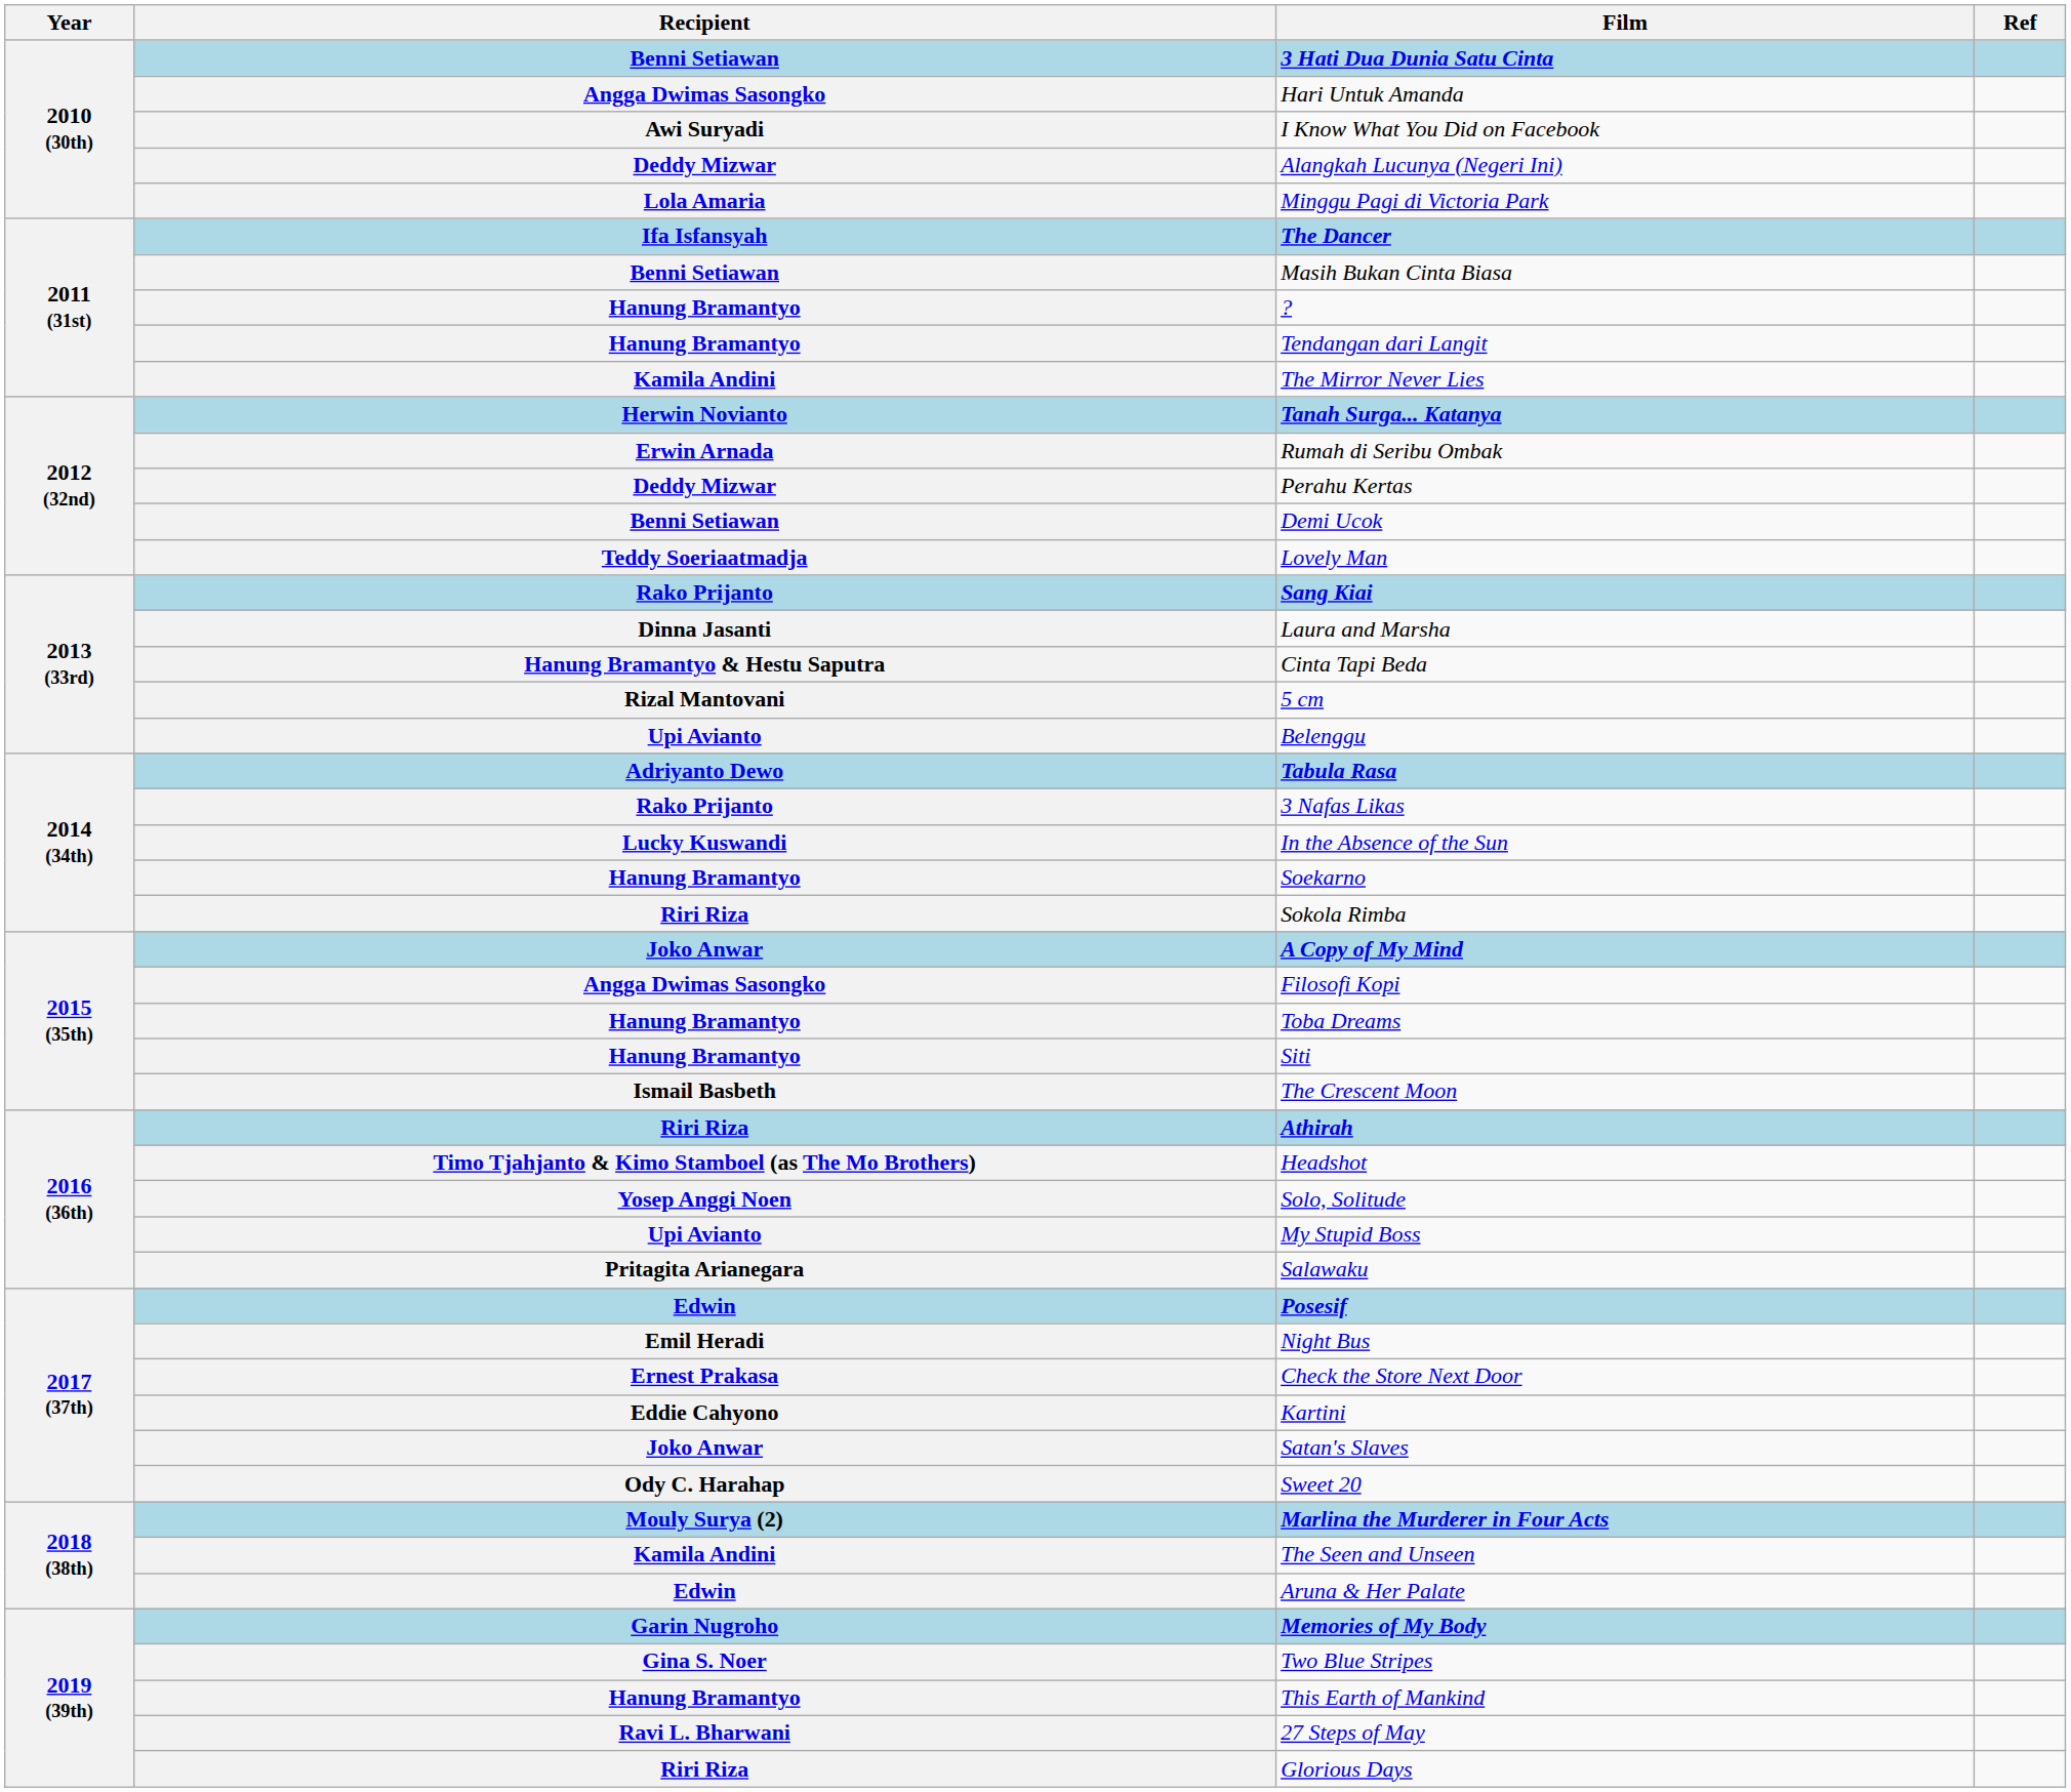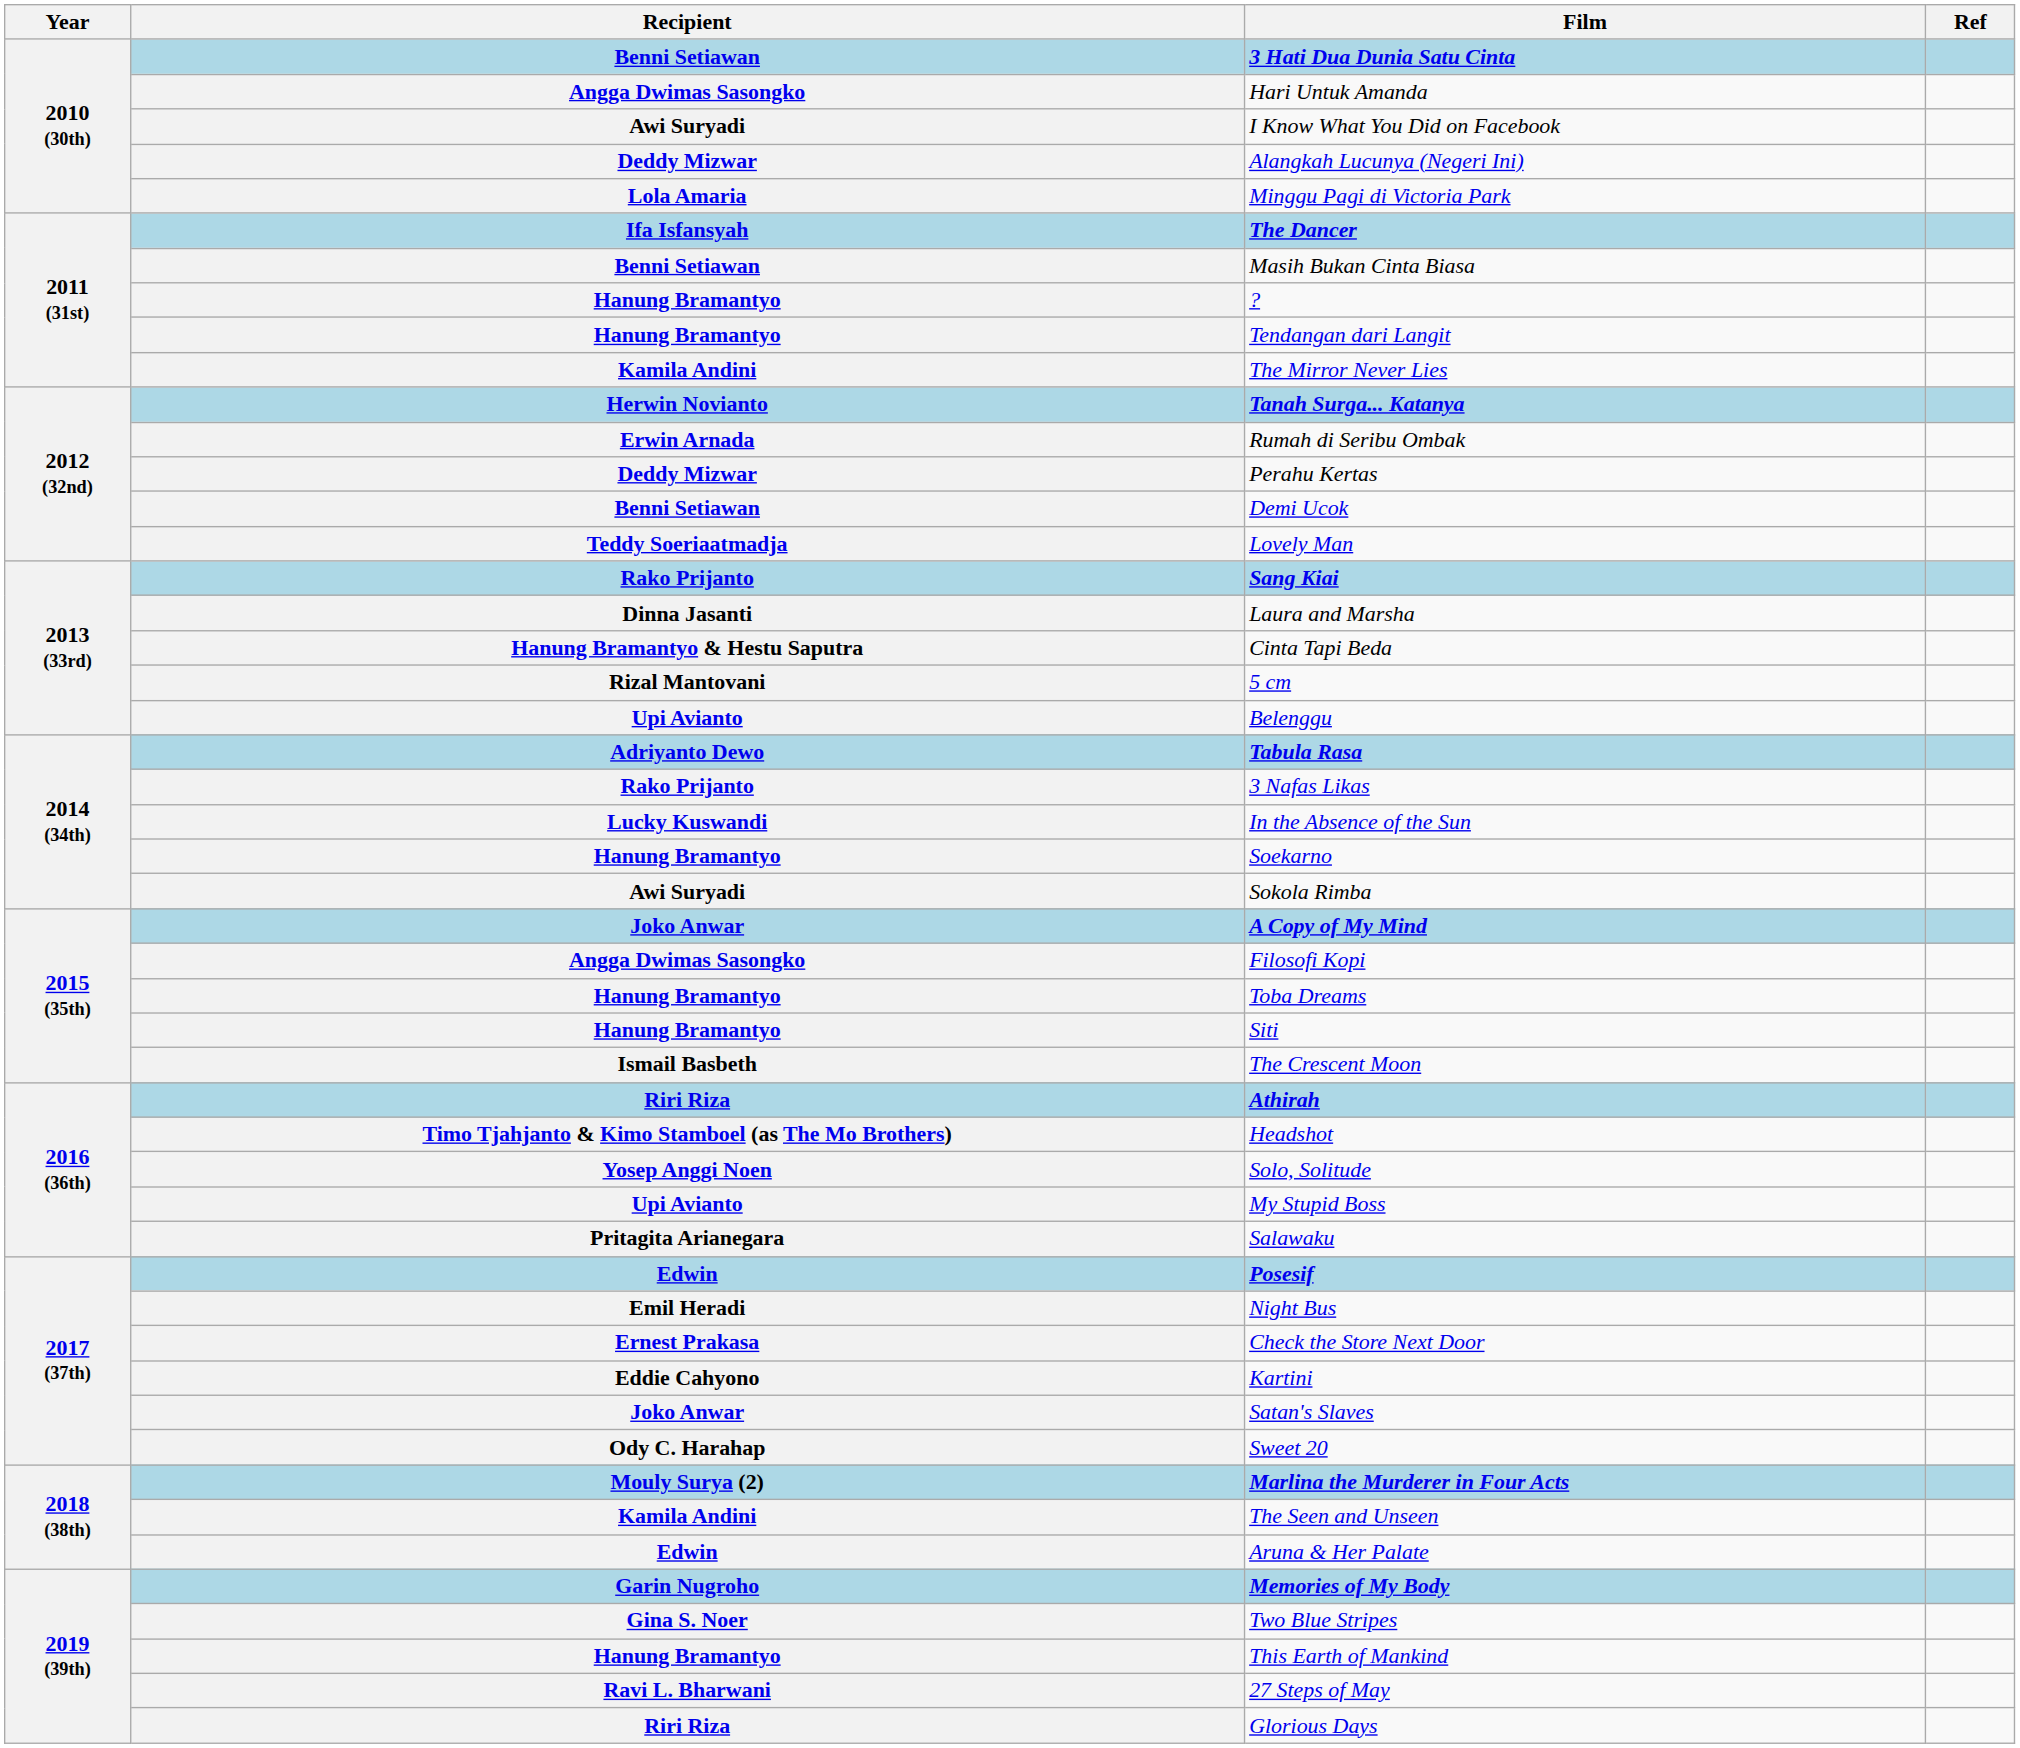Sokola Rimba | Recipient: Riri Riza -> Awi Suryadi
